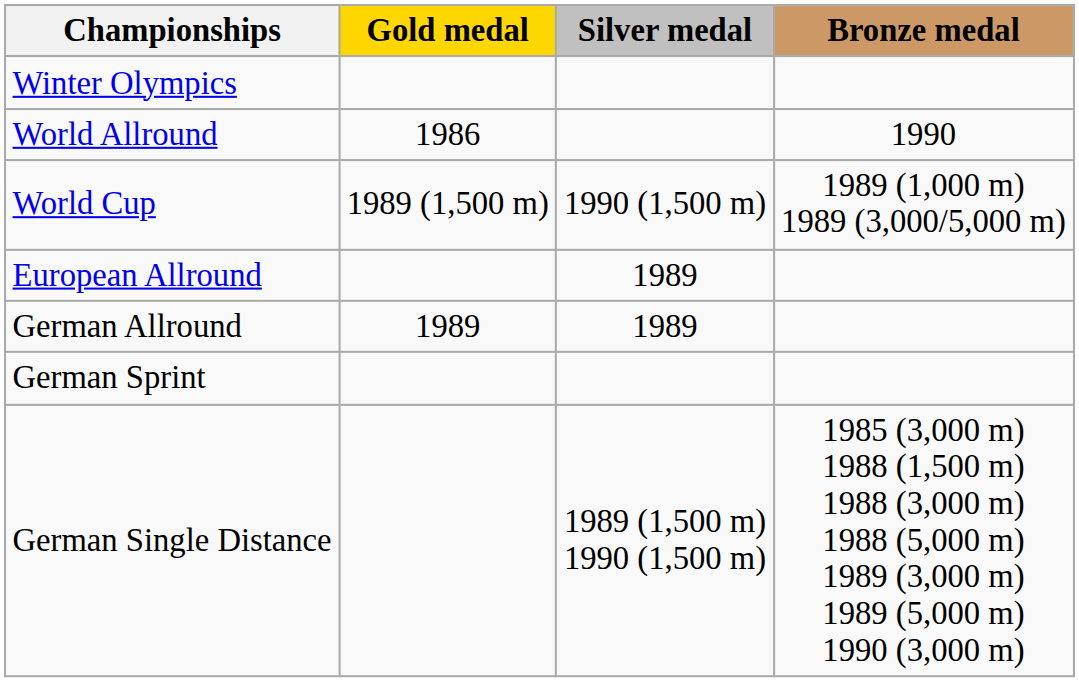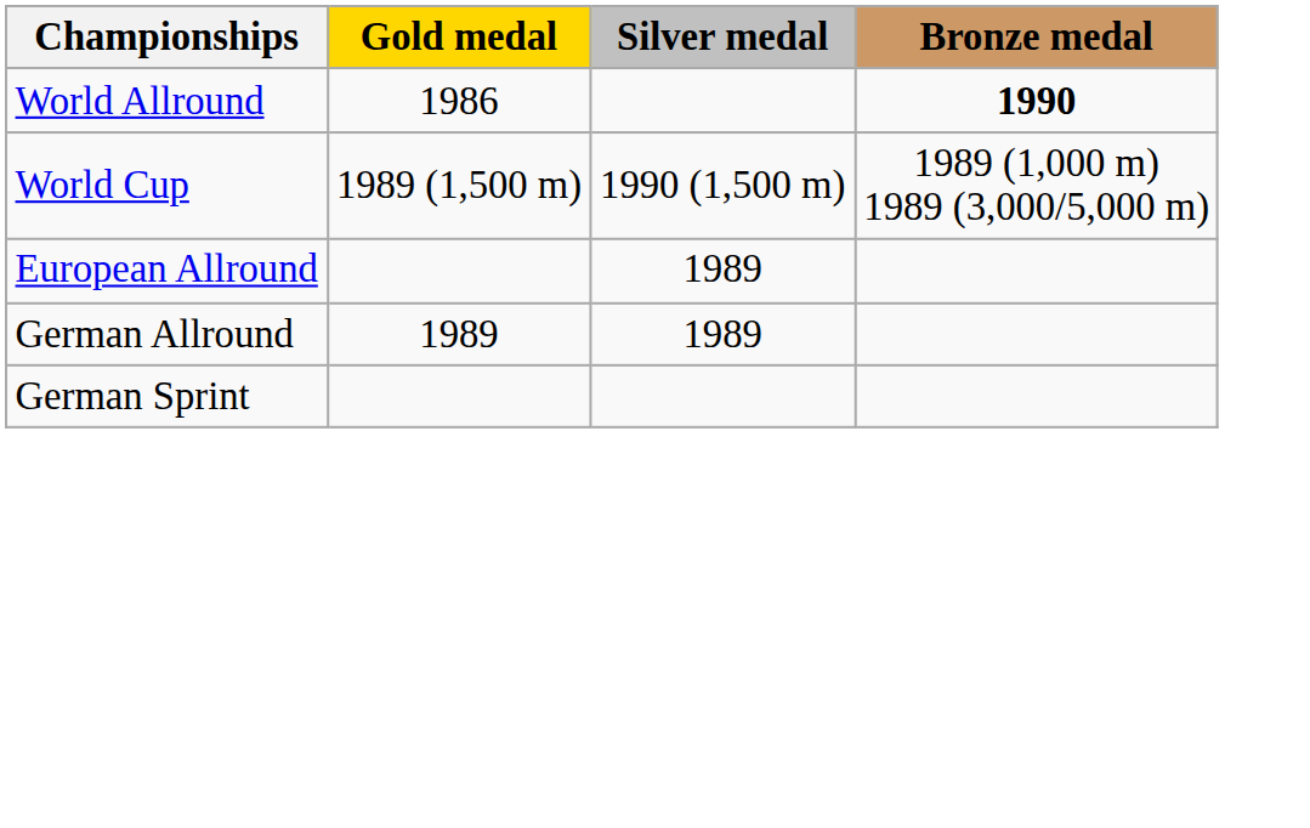- row: Winter Olympics
World Allround | Bronze medal: normal -> bold
- row: German Single Distance | 1989 (1,500 m) 1990 (1,500 m) | 1985 (3,000 m) 1988 (1,500 m) 1988 (3,000 m) 1988 (5,000 m) 1989 (3,000 m) 1989 (5,000 m) 1990 (3,000 m)
